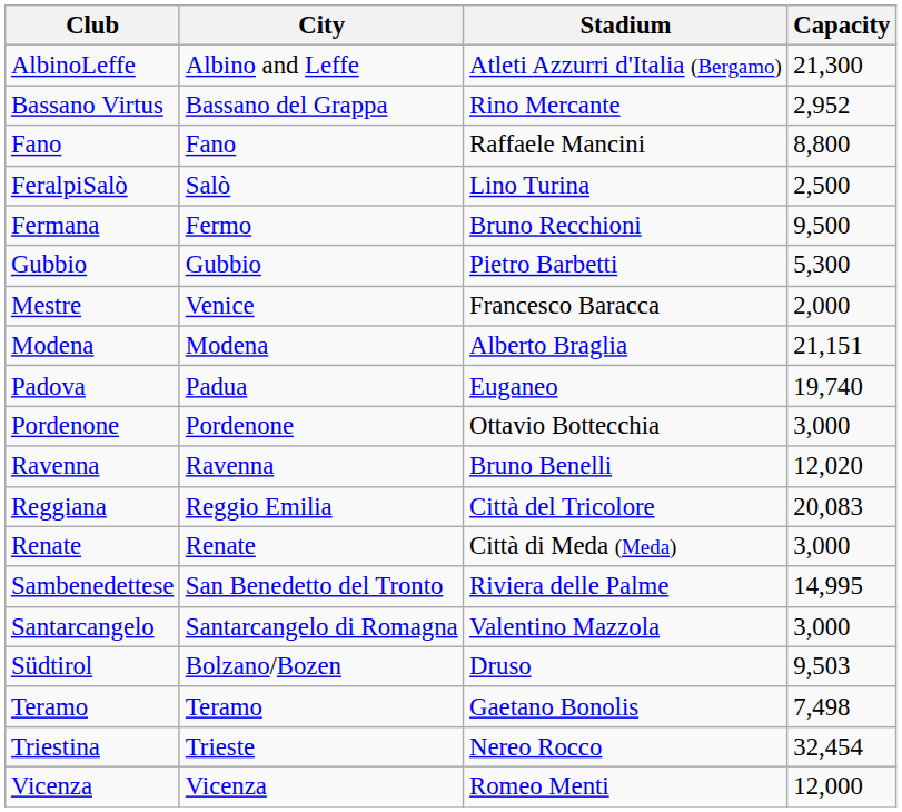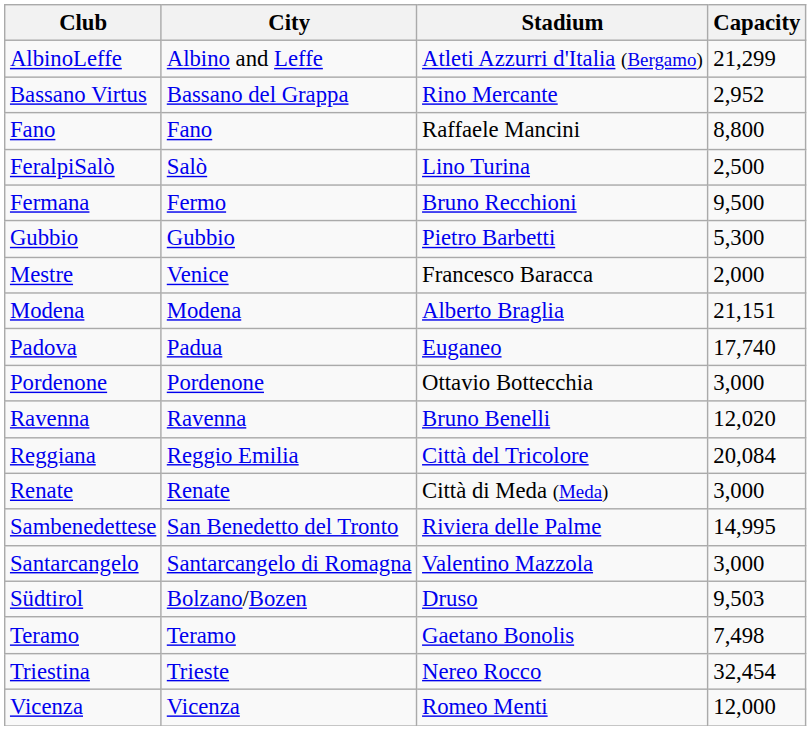AlbinoLeffe | Capacity: 21,300 -> 21,299
Padova | Capacity: 19,740 -> 17,740
Reggiana | Capacity: 20,083 -> 20,084
